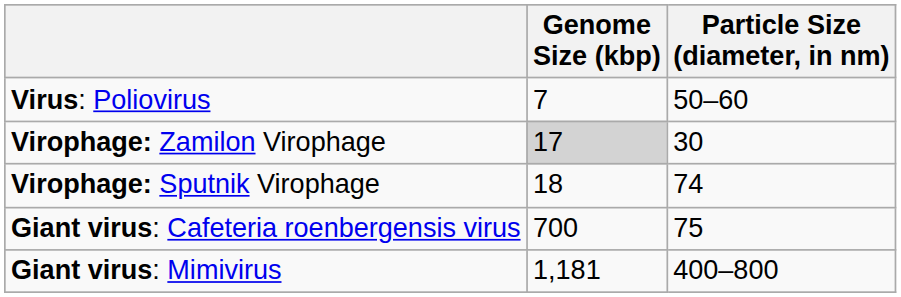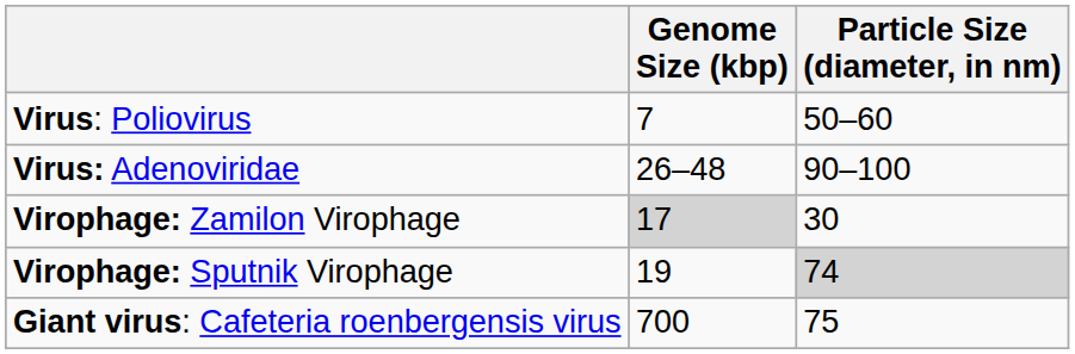+ row: Virus: Adenoviridae | 26–48 | 90–100
Virophage: Sputnik Virophage | Genome Size (kbp): 18 -> 19
Virophage: Sputnik Virophage | Particle Size (diameter, in nm): no background -> lightgrey background
- row: Giant virus: Mimivirus | 1,181 | 400–800
